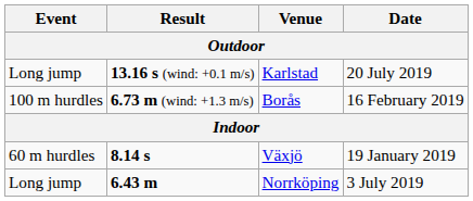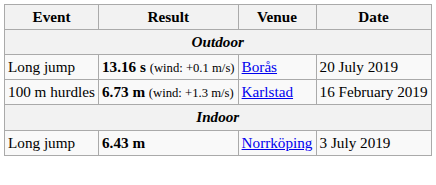13.16 s (wind: +0.1 m/s) | Venue: Karlstad -> Borås
6.73 m (wind: +1.3 m/s) | Venue: Borås -> Karlstad
- row: 60 m hurdles | 8.14 s | Växjö | 19 January 2019
